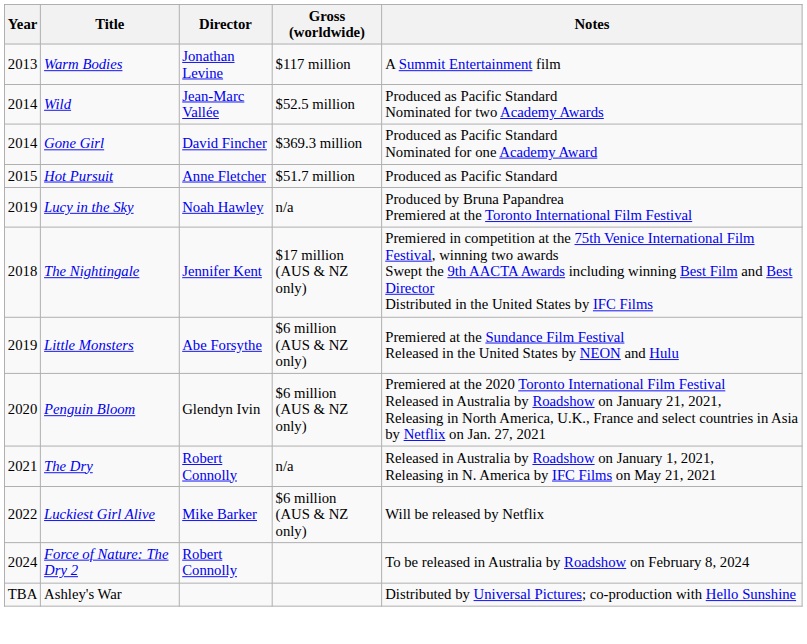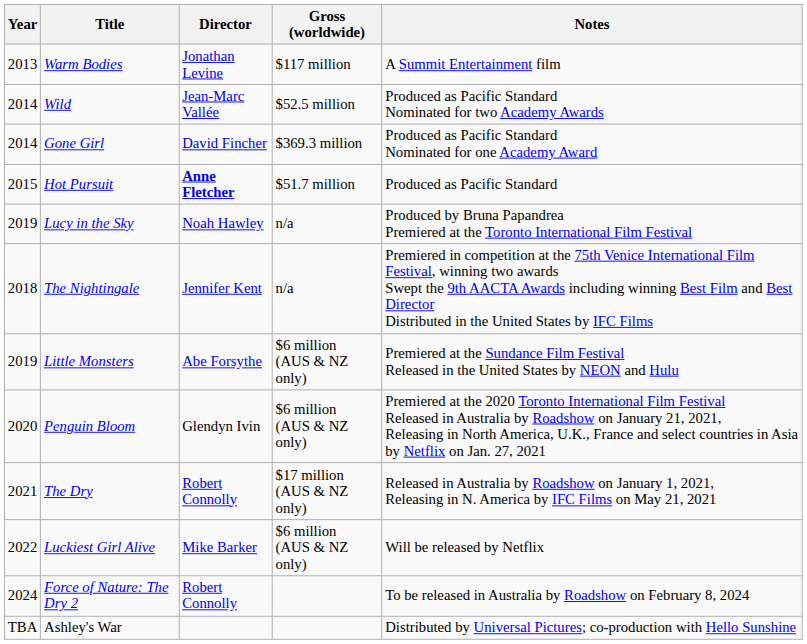Hot Pursuit | Director: normal -> bold
The Nightingale | Gross (worldwide): $17 million (AUS & NZ only) -> n/a
The Dry | Gross (worldwide): n/a -> $17 million (AUS & NZ only)
